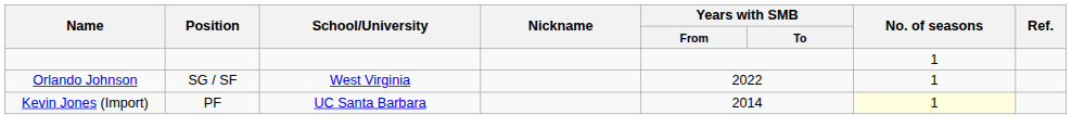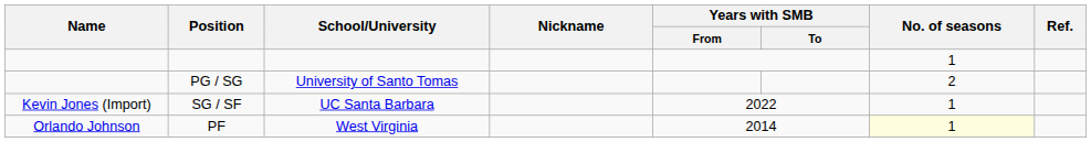+ row: PG / SG | University of Santo Tomas | 2
SG / SF | Name: Orlando Johnson -> Kevin Jones (Import)
SG / SF | School/University: West Virginia -> UC Santa Barbara
PF | Name: Kevin Jones (Import) -> Orlando Johnson
PF | School/University: UC Santa Barbara -> West Virginia
